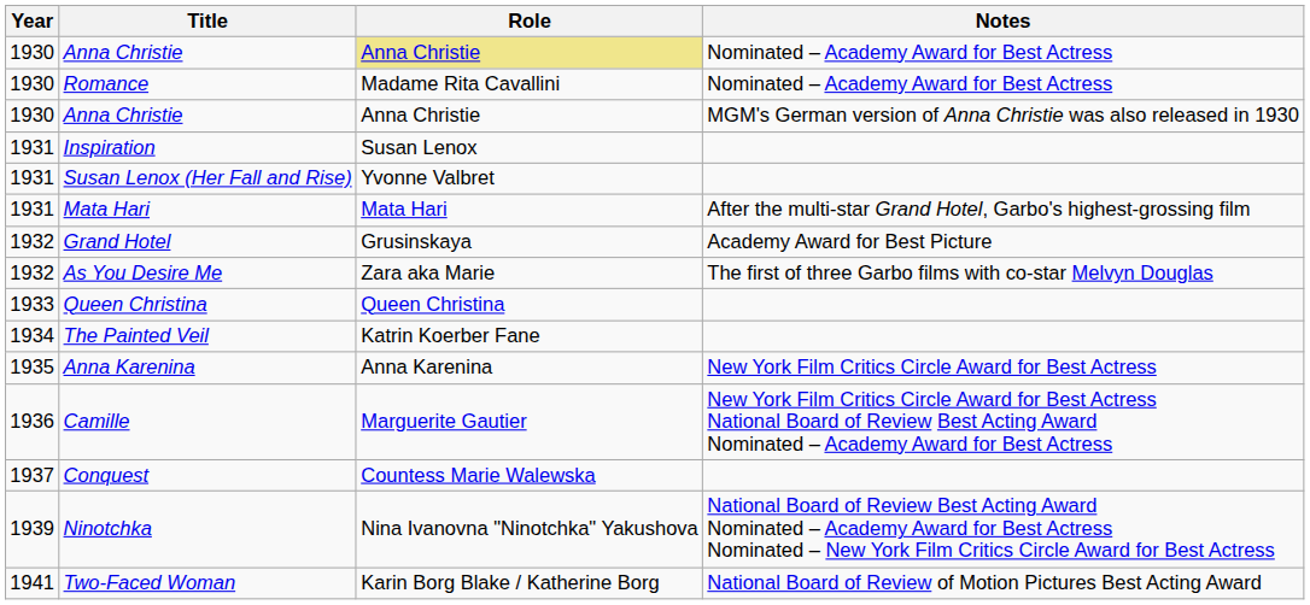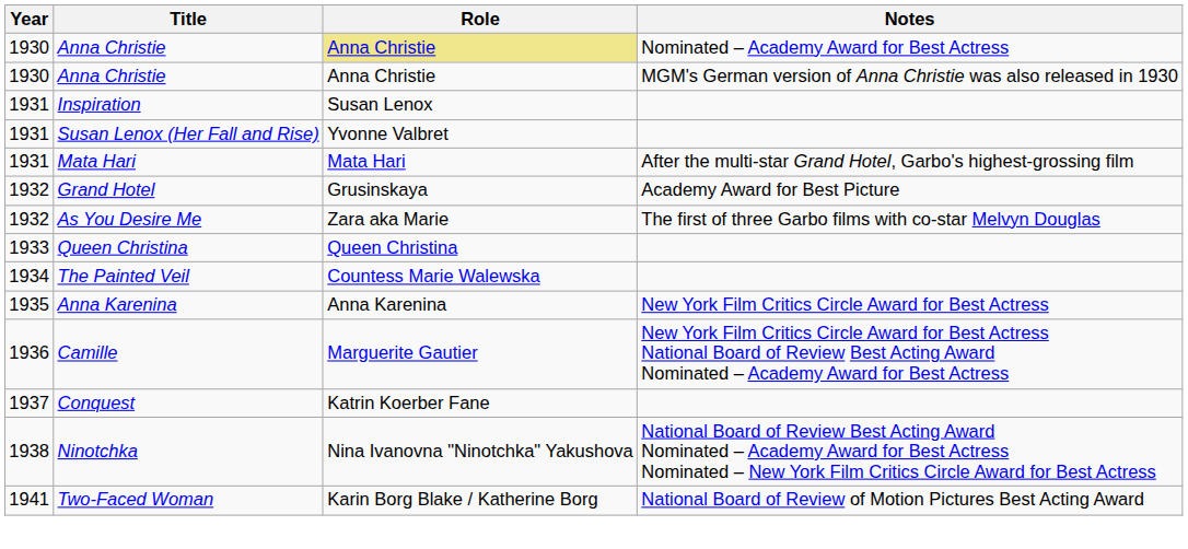- row: 1930 | Romance | Madame Rita Cavallini | Nominated – Academy Award for Best Actress
The Painted Veil | Role: Katrin Koerber Fane -> Countess Marie Walewska
Conquest | Role: Countess Marie Walewska -> Katrin Koerber Fane
Ninotchka | Year: 1939 -> 1938
